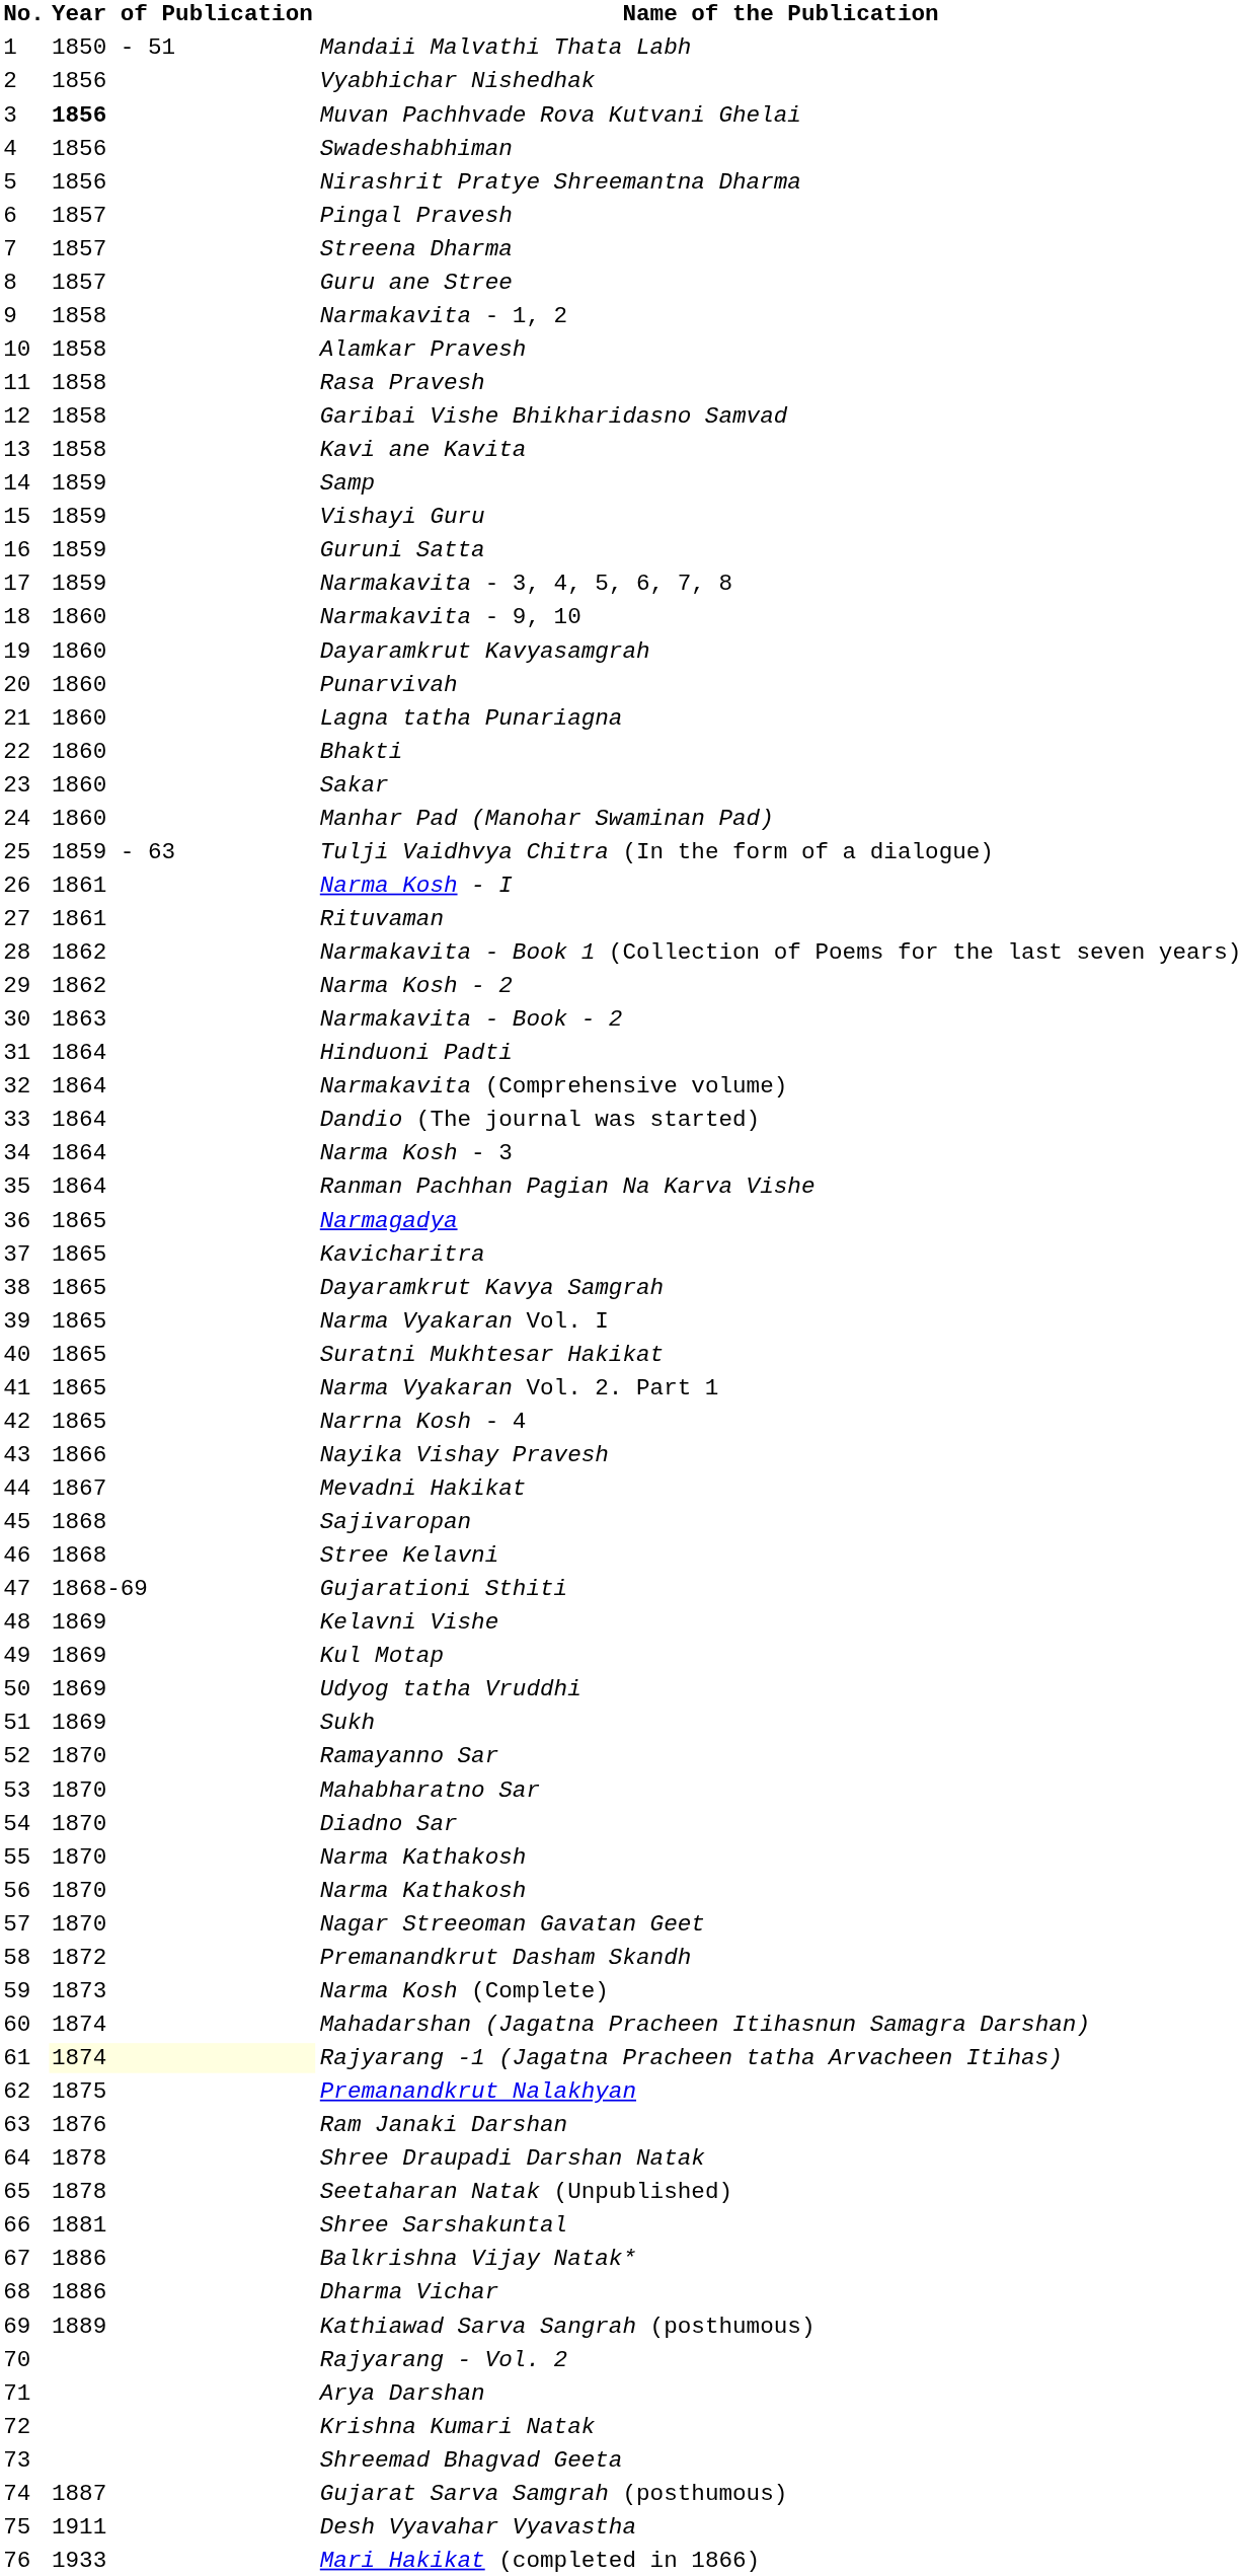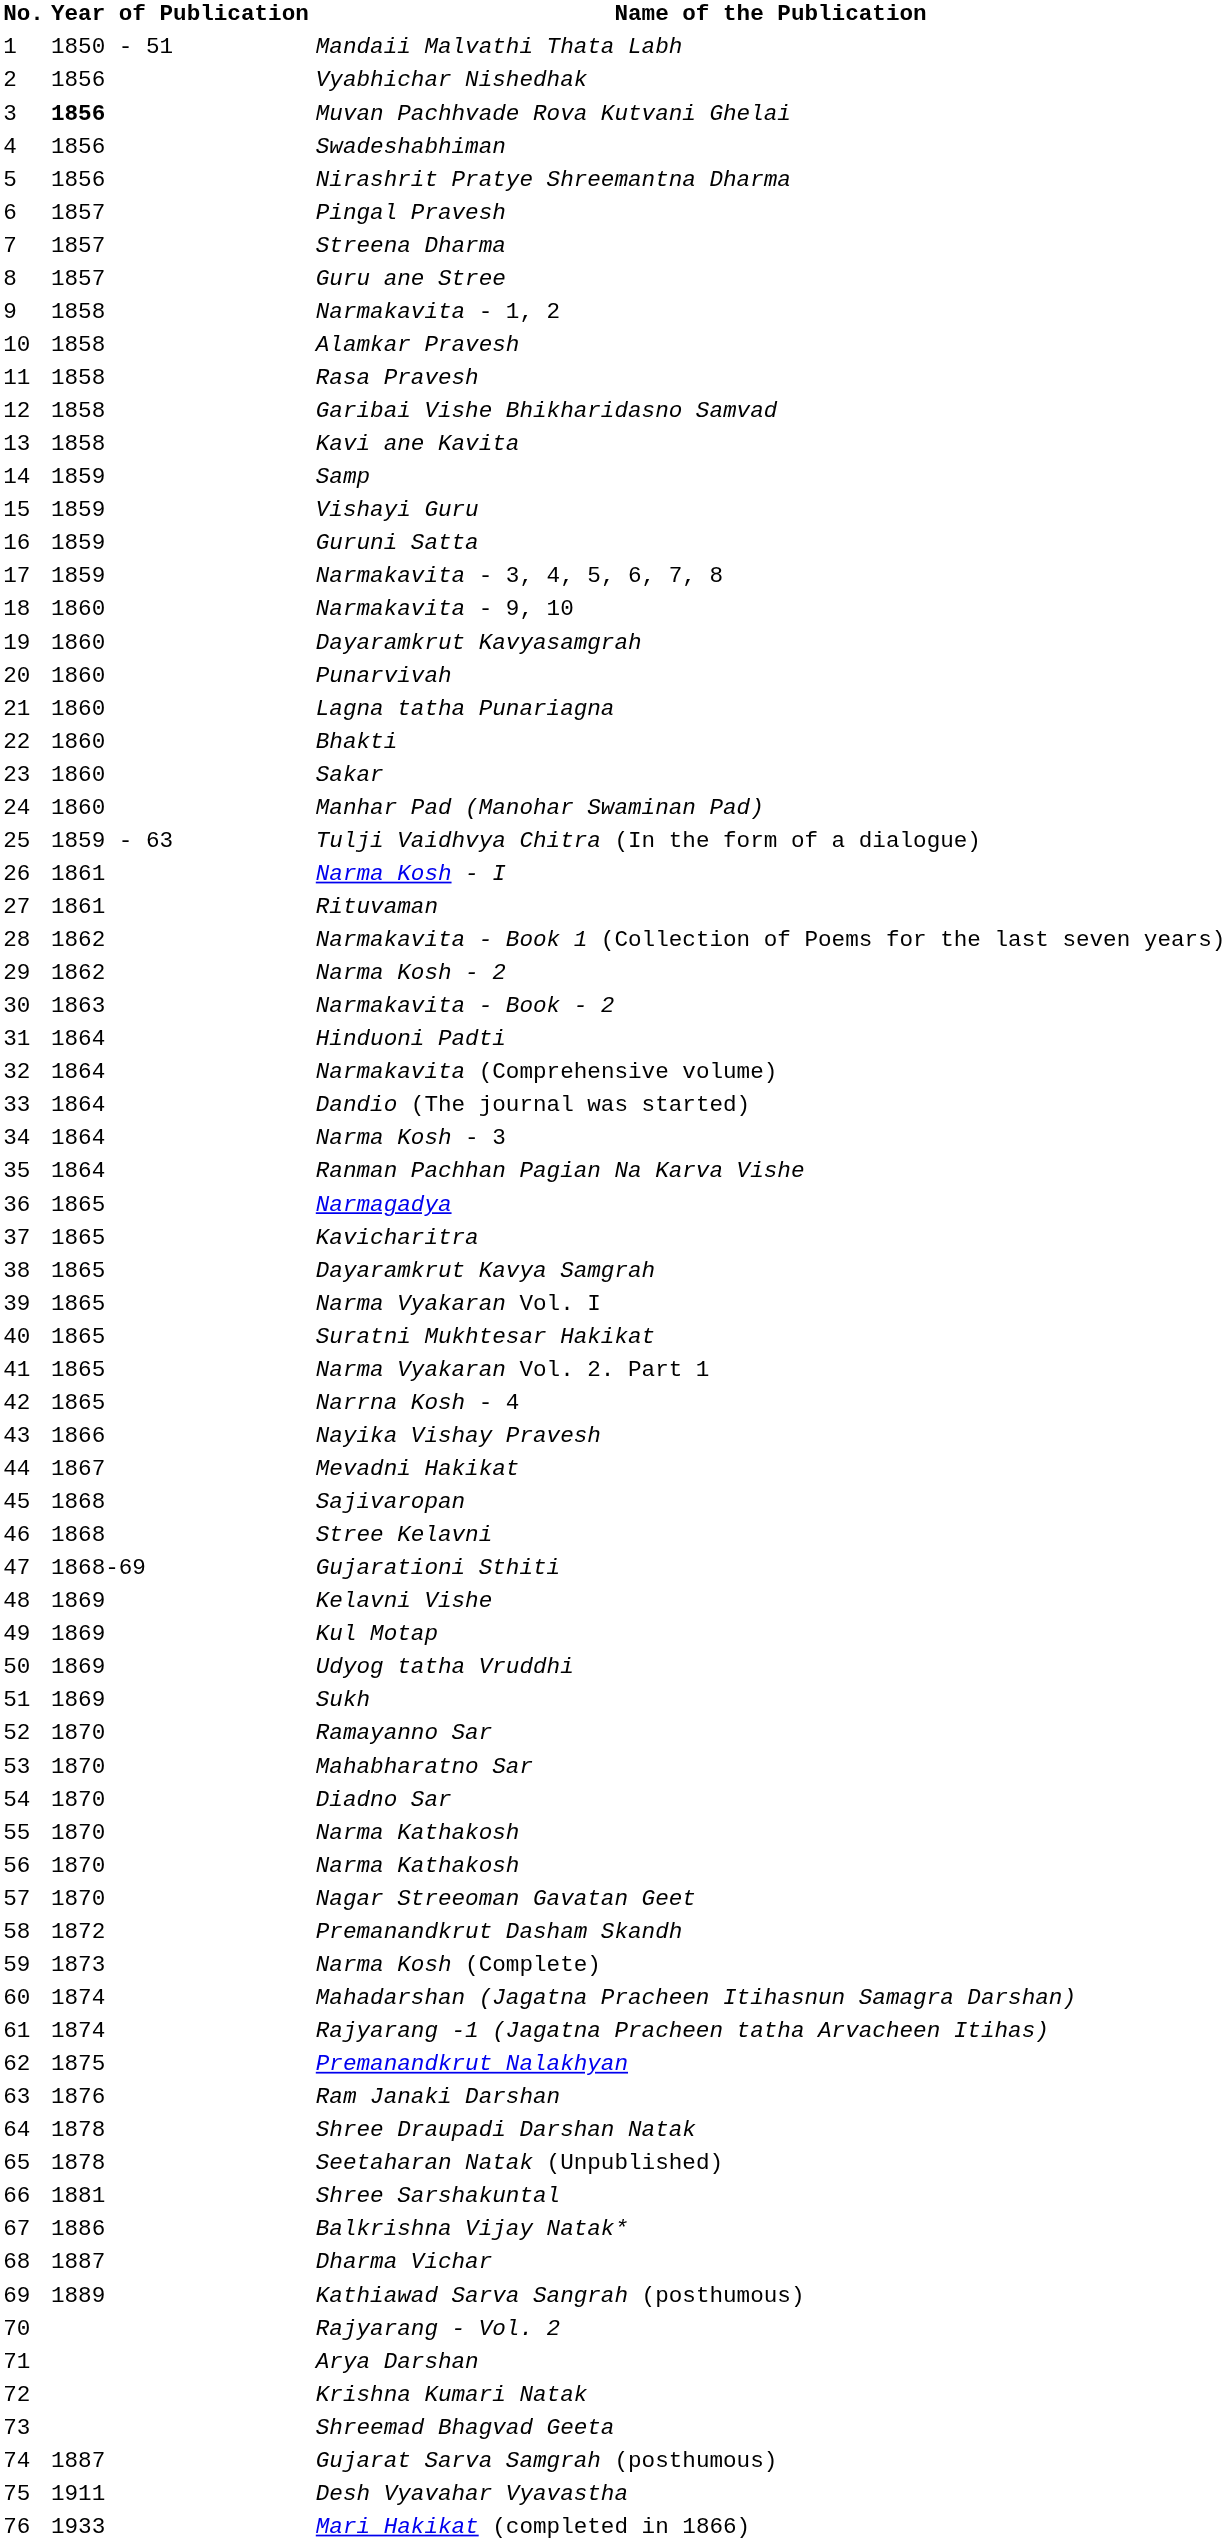Rajyarang -1 (Jagatna Pracheen tatha Arvacheen Itihas) | Year of Publication: lightyellow background -> no background
Dharma Vichar | Year of Publication: 1886 -> 1887
